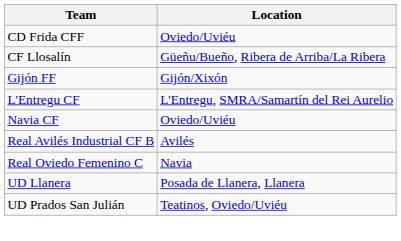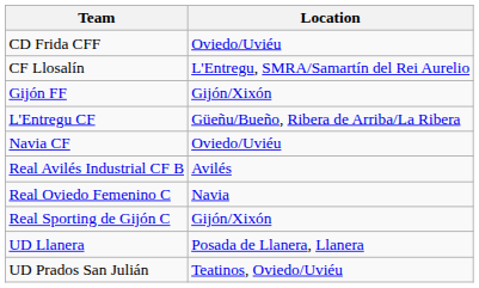CF Llosalín | Location: Güeñu/Bueño, Ribera de Arriba/La Ribera -> L'Entregu, SMRA/Samartín del Rei Aurelio
L'Entregu CF | Location: L'Entregu, SMRA/Samartín del Rei Aurelio -> Güeñu/Bueño, Ribera de Arriba/La Ribera
+ row: Real Sporting de Gijón C | Gijón/Xixón
